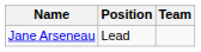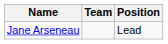columns swapped: Team <-> Position
